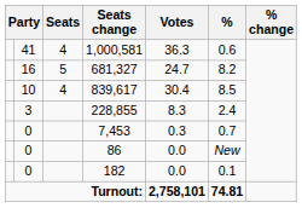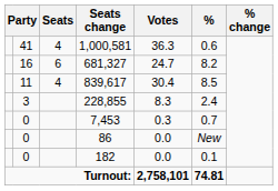681,327 | Seats: 5 -> 6
839,617 | column 2: 10 -> 11
